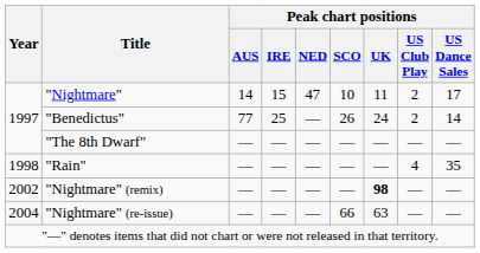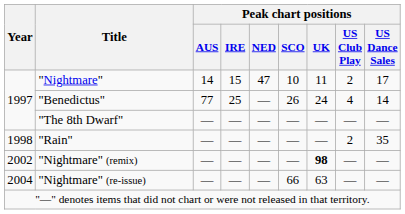"Benedictus" | Peak chart positions / US Club Play: 2 -> 4
"Rain" | Peak chart positions / US Club Play: 4 -> 2
